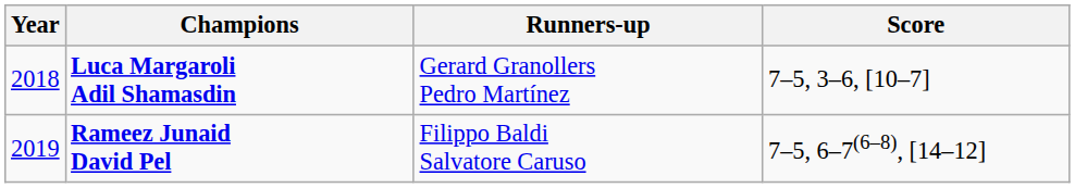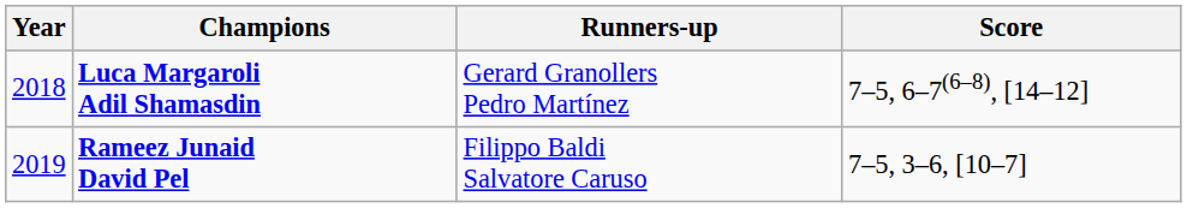Luca Margaroli Adil Shamasdin | Score: 7–5, 3–6, [10–7] -> 7–5, 6–7(6–8), [14–12]
Rameez Junaid David Pel | Score: 7–5, 6–7(6–8), [14–12] -> 7–5, 3–6, [10–7]
